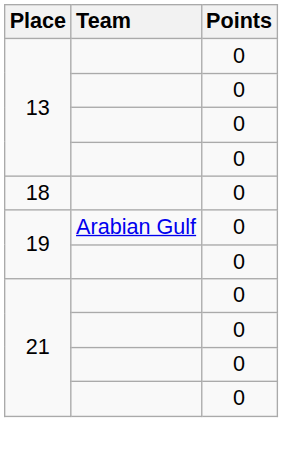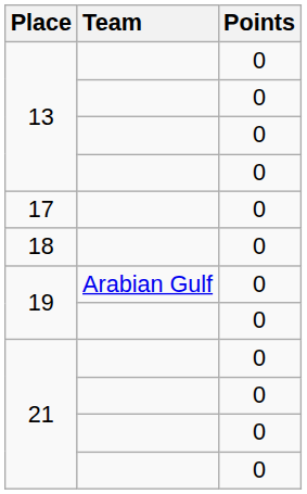+ row: 17 | 0
